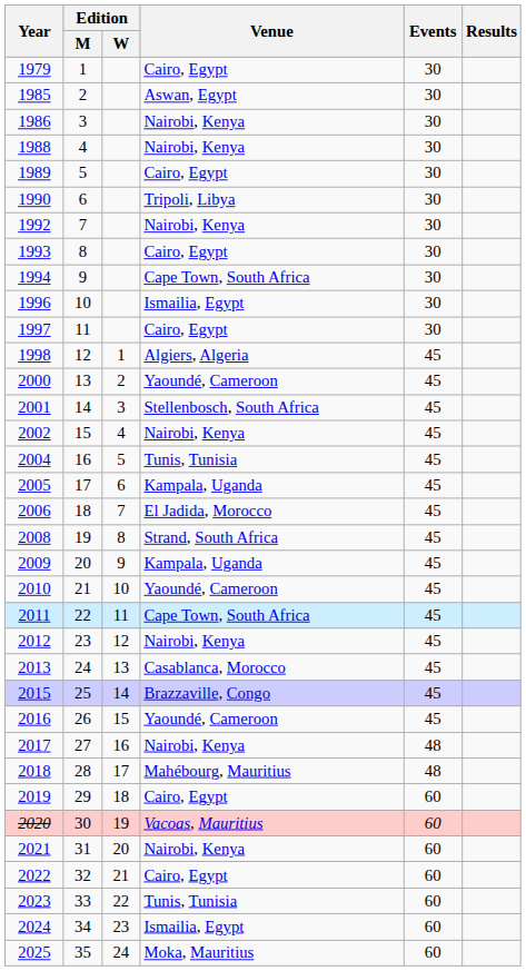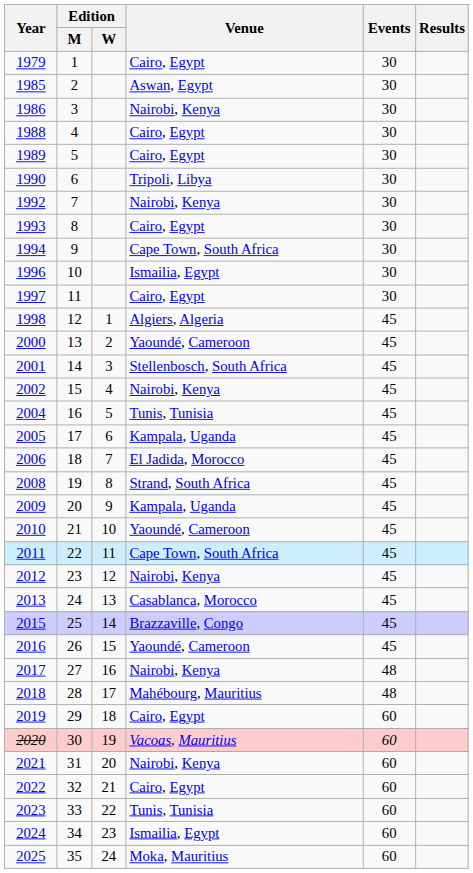1988 | Venue: Nairobi, Kenya -> Cairo, Egypt
